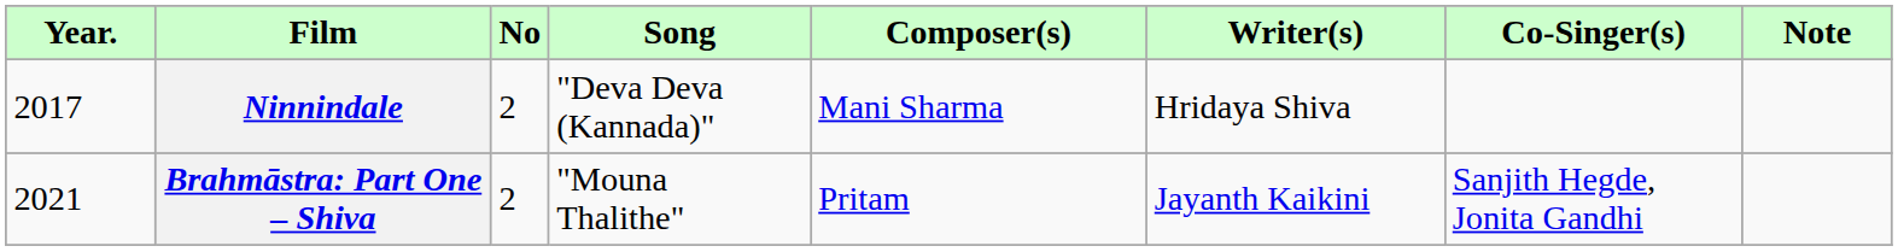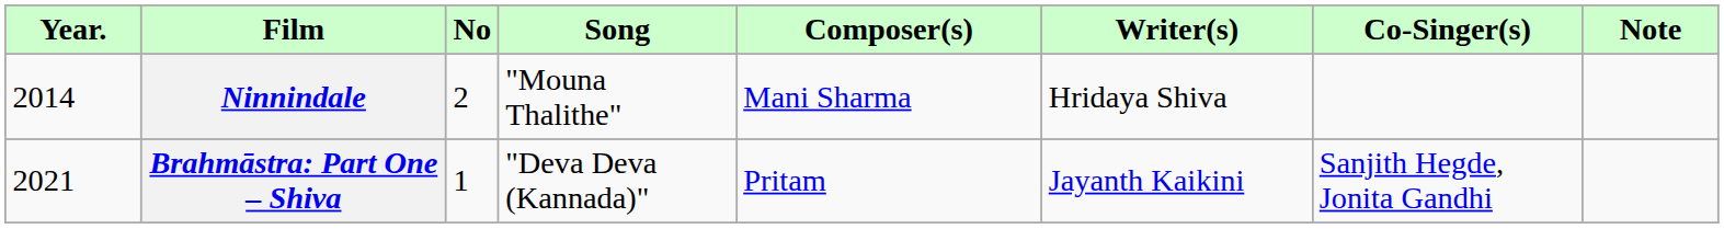Ninnindale | Year.: 2017 -> 2014
Ninnindale | Song: "Deva Deva (Kannada)" -> "Mouna Thalithe"
Brahmāstra: Part One – Shiva | No: 2 -> 1
Brahmāstra: Part One – Shiva | Song: "Mouna Thalithe" -> "Deva Deva (Kannada)"
